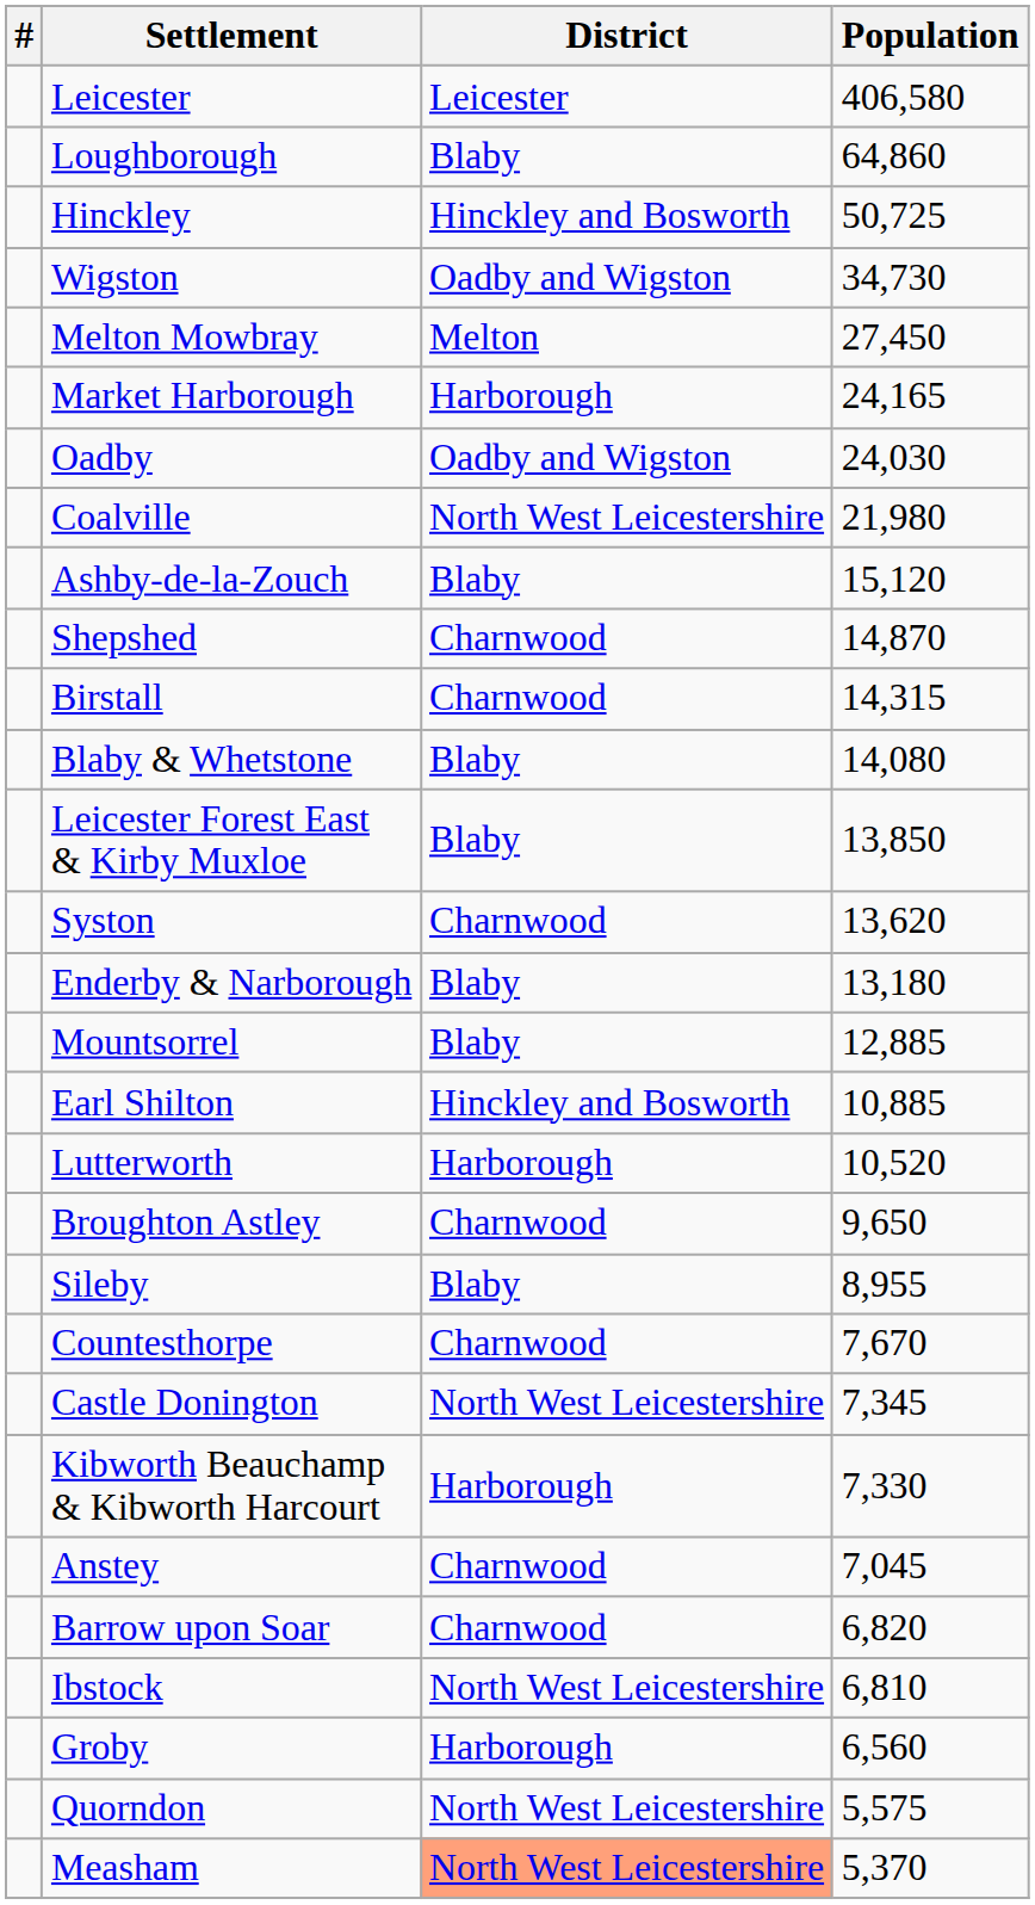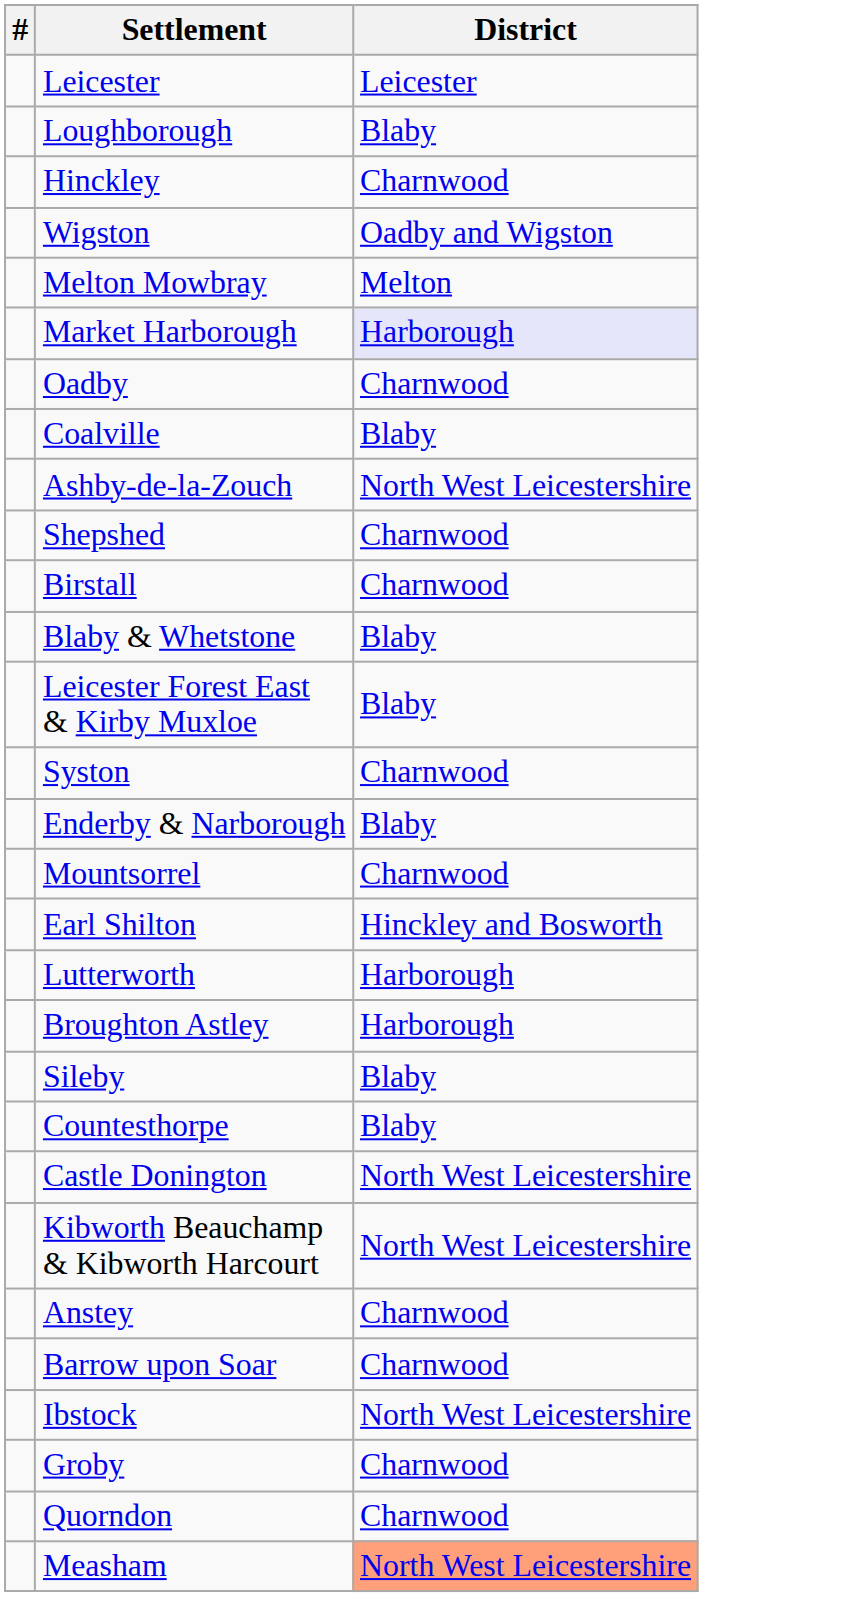- column: Population | 406,580 | 64,860 | 50,725 | 34,730 | 27,450 | 24,165 | 24,030 | 21,980 | 15,120 | 14,870 | 14,315 | 14,080 | 13,850 | 13,620 | 13,180 | 12,885 | 10,885 | 10,520 | 9,650 | 8,955 | 7,670 | 7,345 | 7,330 | 7,045 | 6,820 | 6,810 | 6,560 | 5,575 | 5,370
Hinckley | District: Hinckley and Bosworth -> Charnwood
Market Harborough | District: no background -> lavender background
Oadby | District: Oadby and Wigston -> Charnwood
Coalville | District: North West Leicestershire -> Blaby
Ashby-de-la-Zouch | District: Blaby -> North West Leicestershire
Mountsorrel | District: Blaby -> Charnwood
Broughton Astley | District: Charnwood -> Harborough
Countesthorpe | District: Charnwood -> Blaby
Kibworth Beauchamp & Kibworth Harcourt | District: Harborough -> North West Leicestershire
Groby | District: Harborough -> Charnwood
Quorndon | District: North West Leicestershire -> Charnwood
